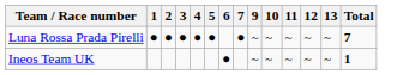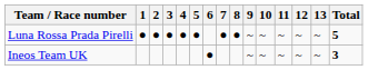+ column: 8 | ●
Luna Rossa Prada Pirelli | Total: 7 -> 5
Ineos Team UK | Total: 1 -> 3
